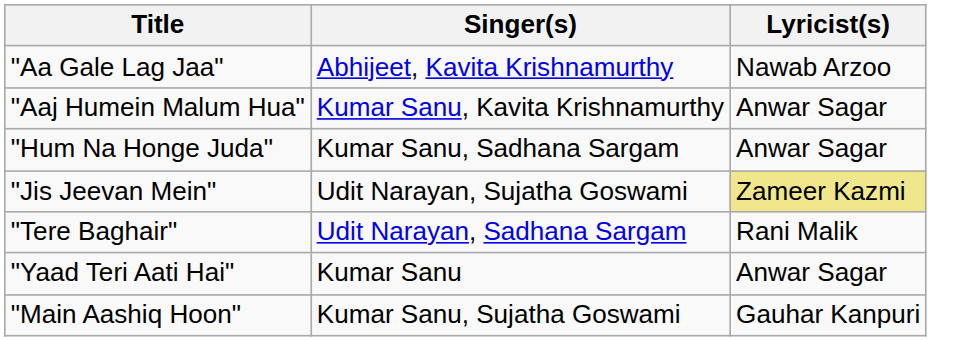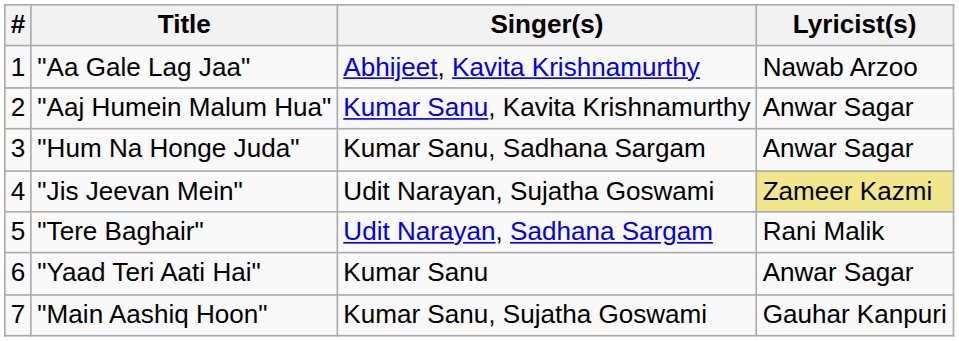+ column: # | 1 | 2 | 3 | 4 | 5 | 6 | 7
